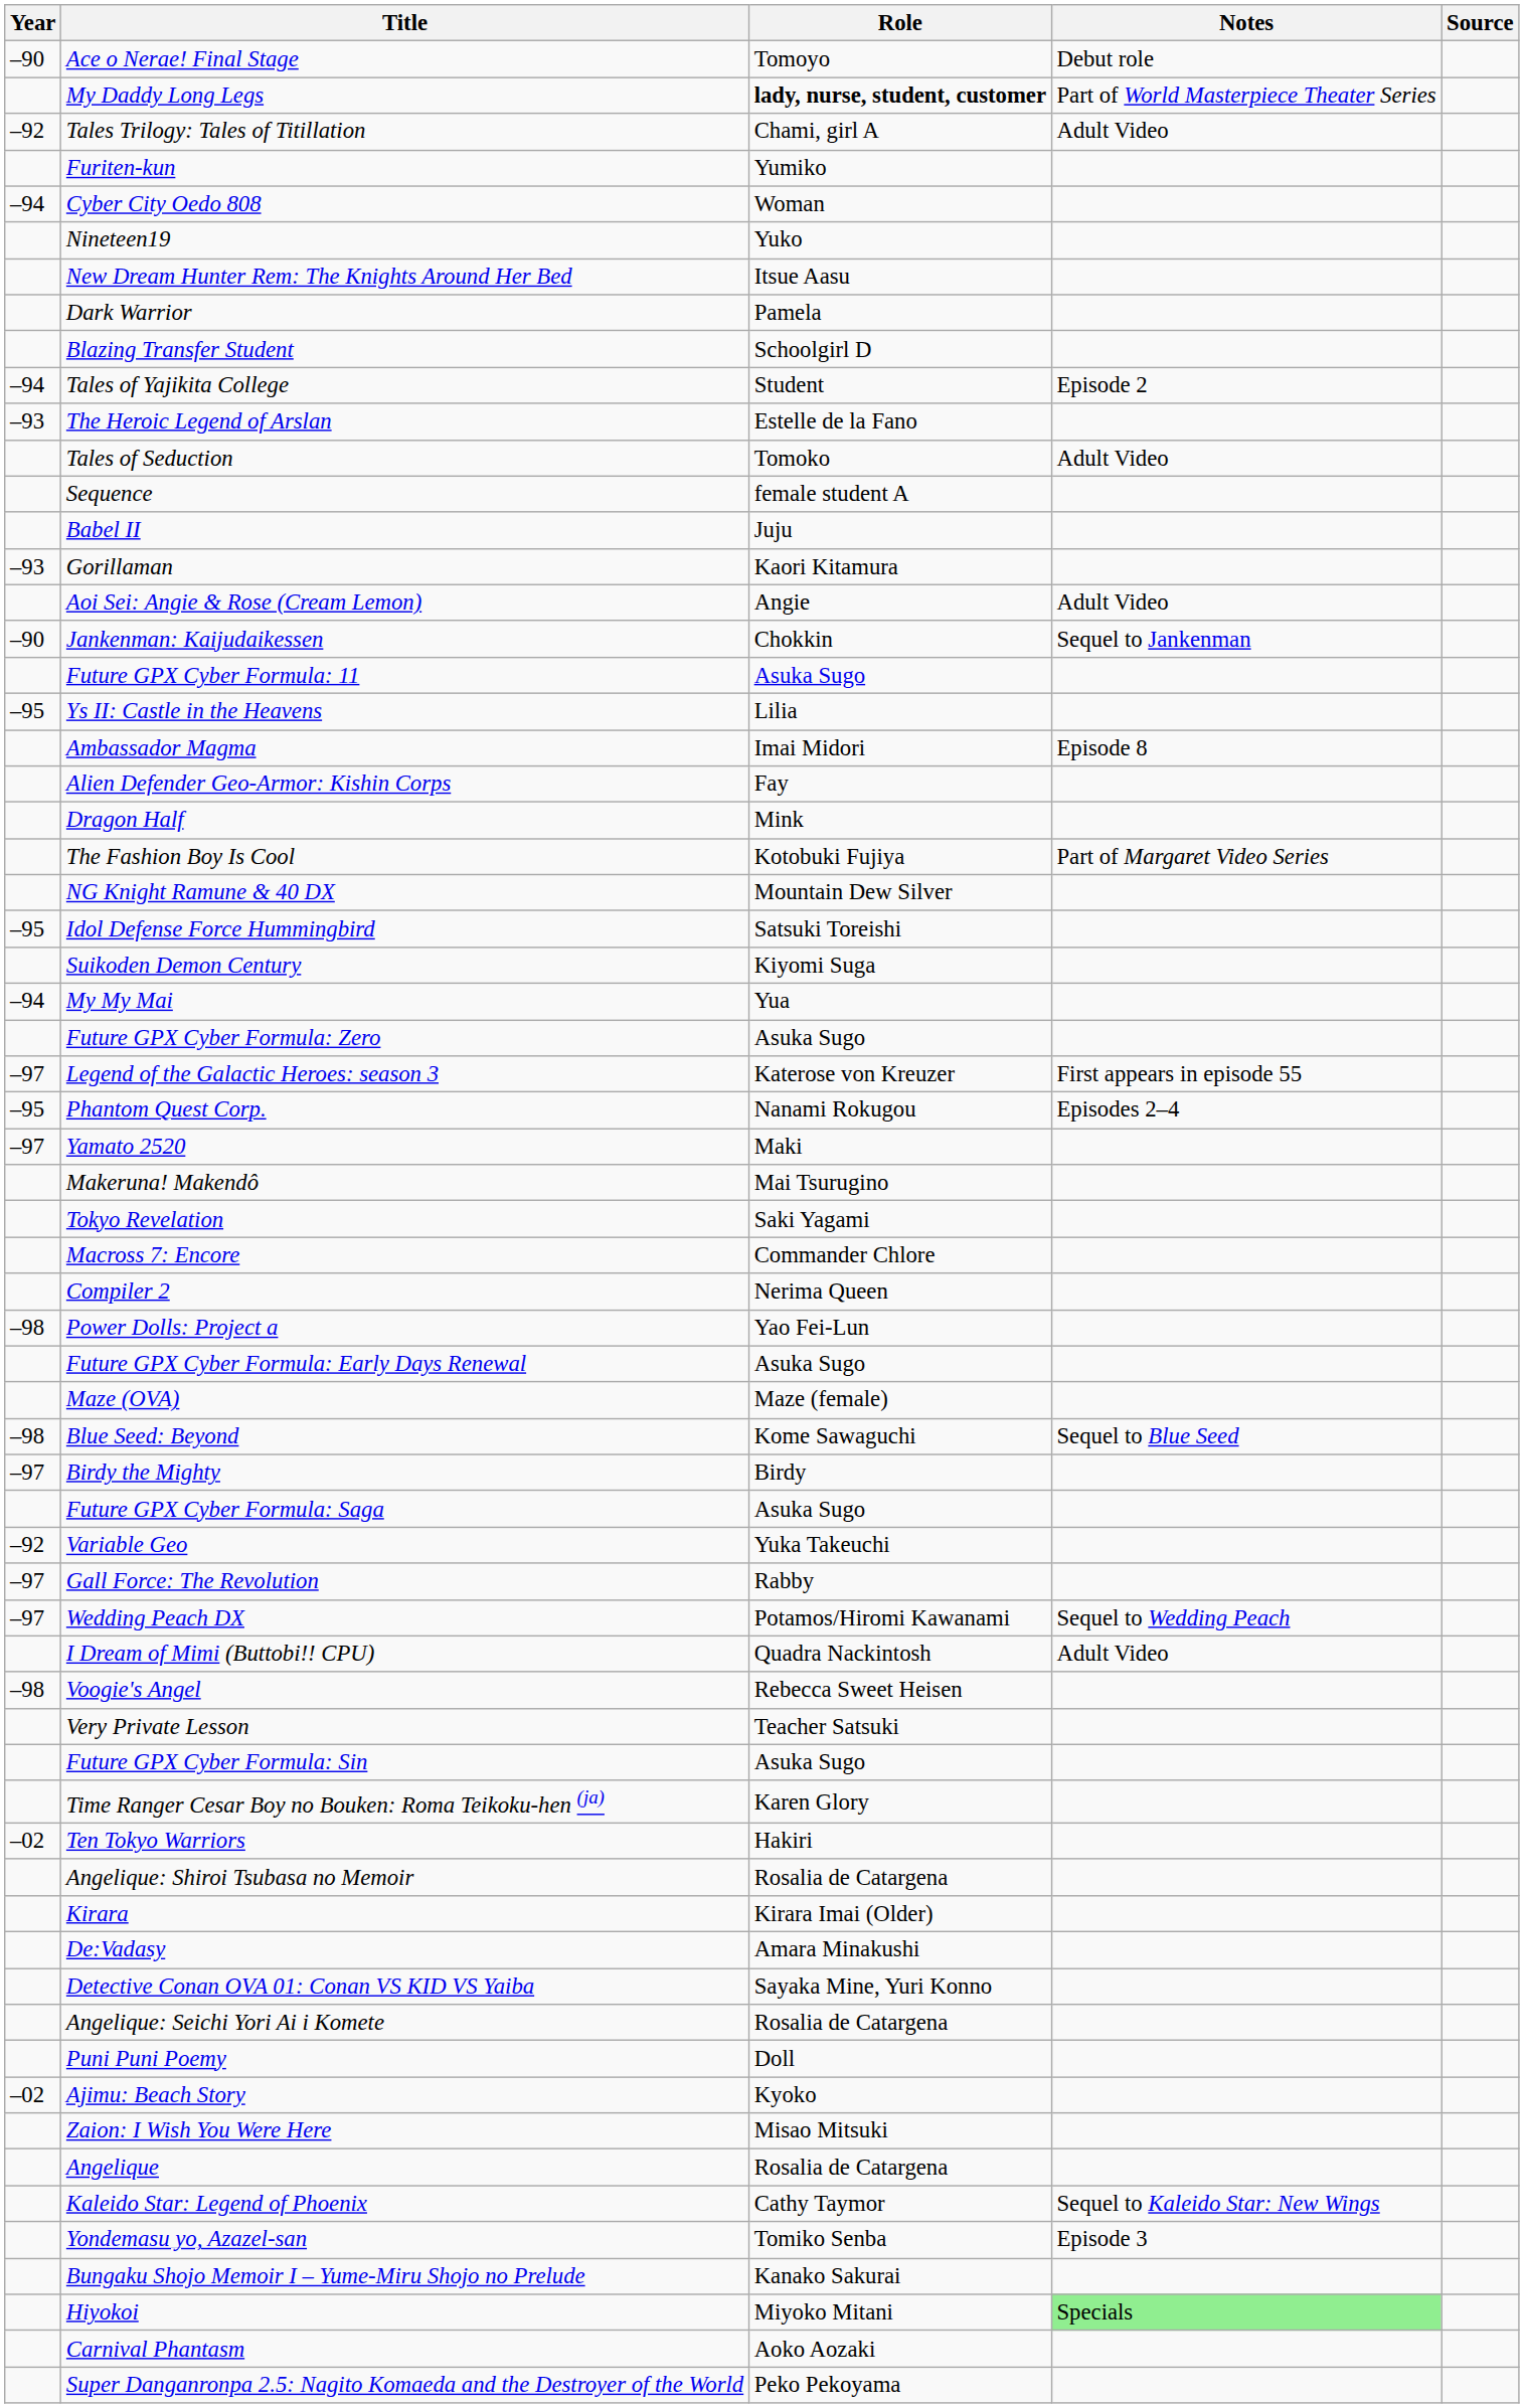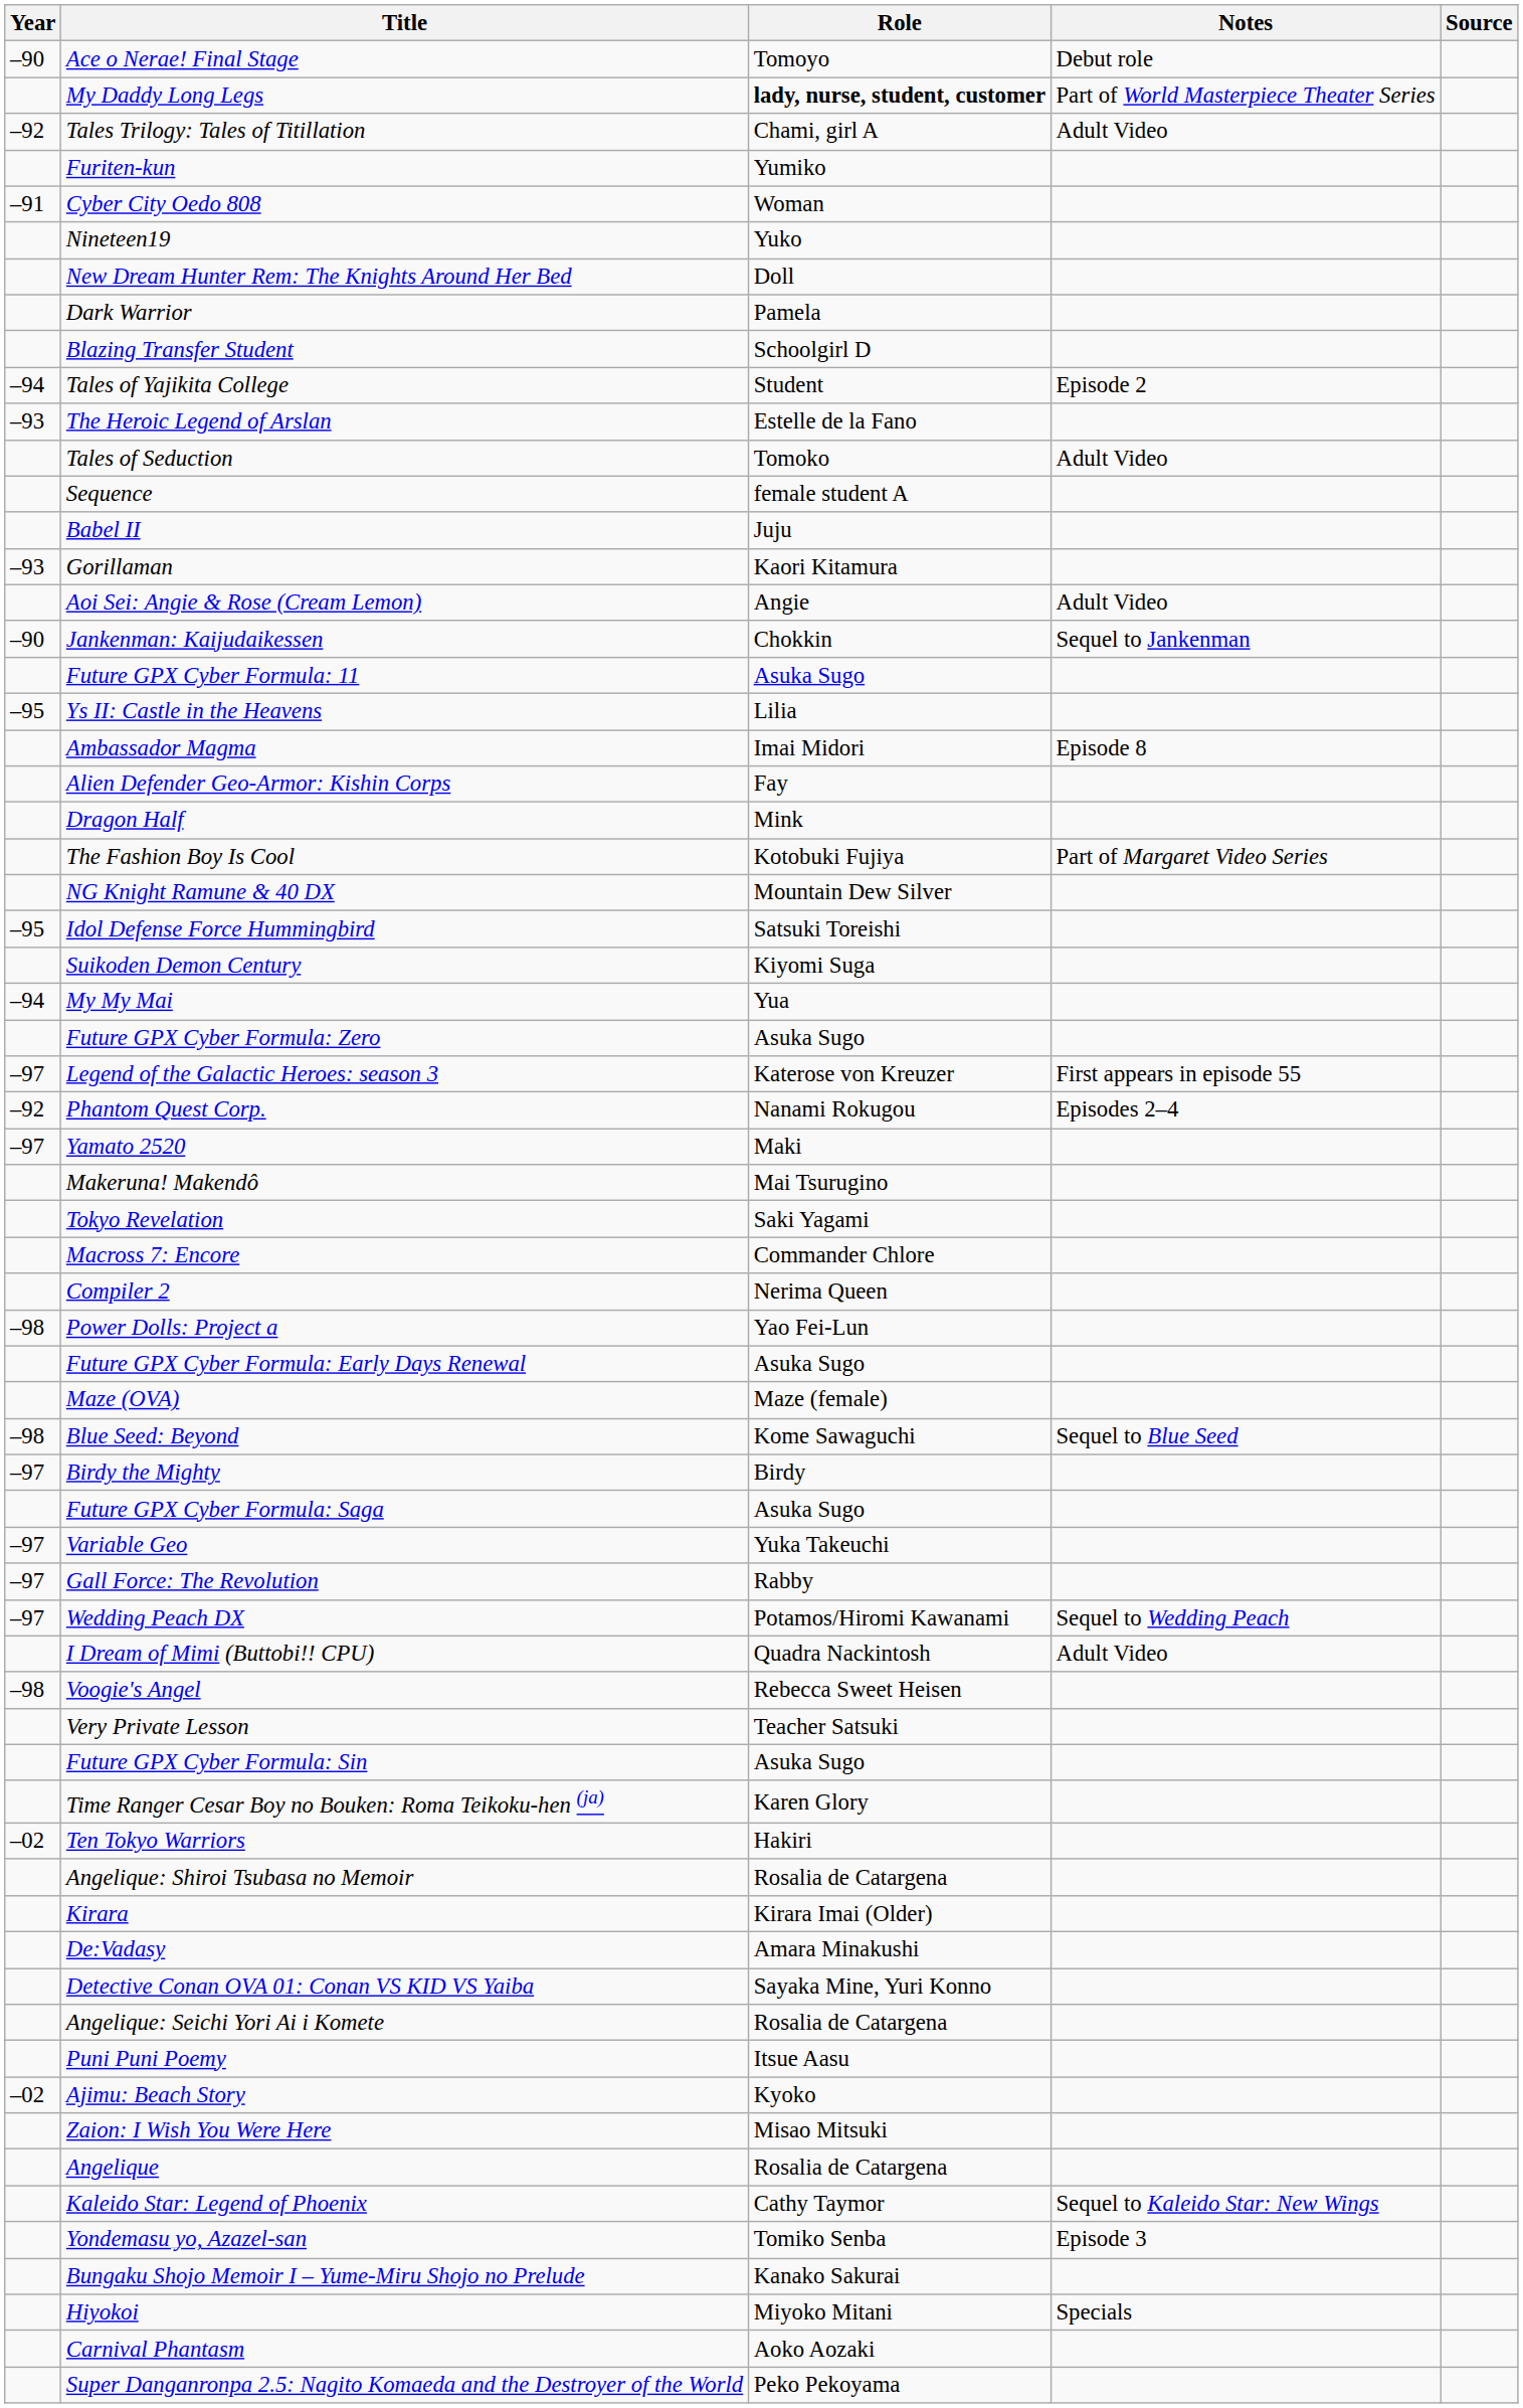Cyber City Oedo 808 | Year: –94 -> –91
New Dream Hunter Rem: The Knights Around Her Bed | Role: Itsue Aasu -> Doll
Phantom Quest Corp. | Year: –95 -> –92
Variable Geo | Year: –92 -> –97
Puni Puni Poemy | Role: Doll -> Itsue Aasu
Hiyokoi | Notes: lightgreen background -> no background
